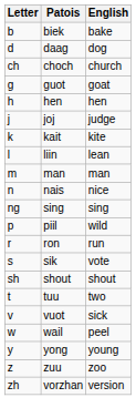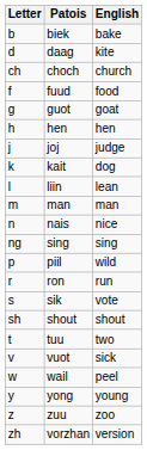daag | English: dog -> kite
+ row: f | fuud | food
kait | English: kite -> dog
